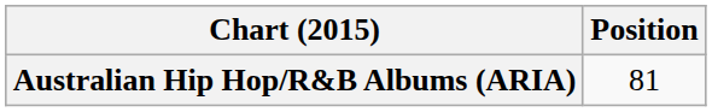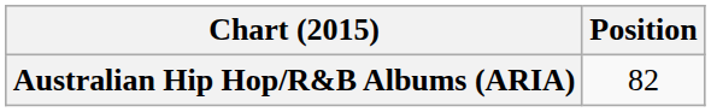Australian Hip Hop/R&B Albums (ARIA) | Position: 81 -> 82
